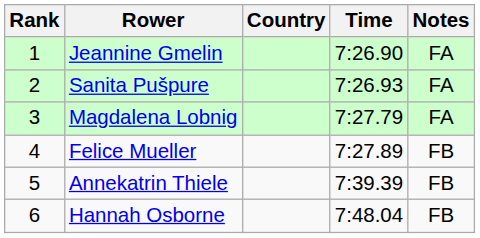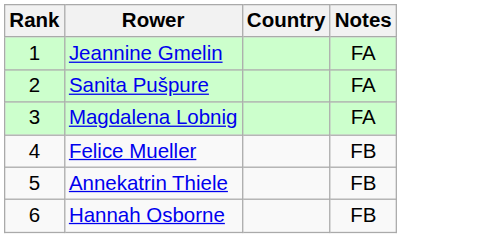- column: Time | 7:26.90 | 7:26.93 | 7:27.79 | 7:27.89 | 7:39.39 | 7:48.04
